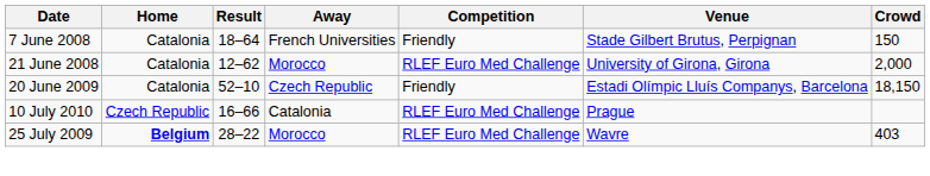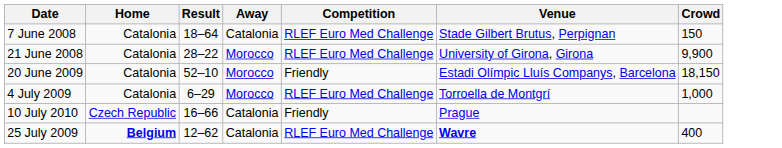7 June 2008 | Away: French Universities -> Catalonia
7 June 2008 | Competition: Friendly -> RLEF Euro Med Challenge
21 June 2008 | Result: 12–62 -> 28–22
21 June 2008 | Crowd: 2,000 -> 9,900
20 June 2009 | Away: Czech Republic -> Morocco
+ row: 4 July 2009 | Catalonia | 6–29 | Morocco | RLEF Euro Med Challenge | Torroella de Montgrí | 1,000
10 July 2010 | Competition: RLEF Euro Med Challenge -> Friendly
25 July 2009 | Result: 28–22 -> 12–62
25 July 2009 | Away: Morocco -> Catalonia
25 July 2009 | Venue: normal -> bold
25 July 2009 | Crowd: 403 -> 400
